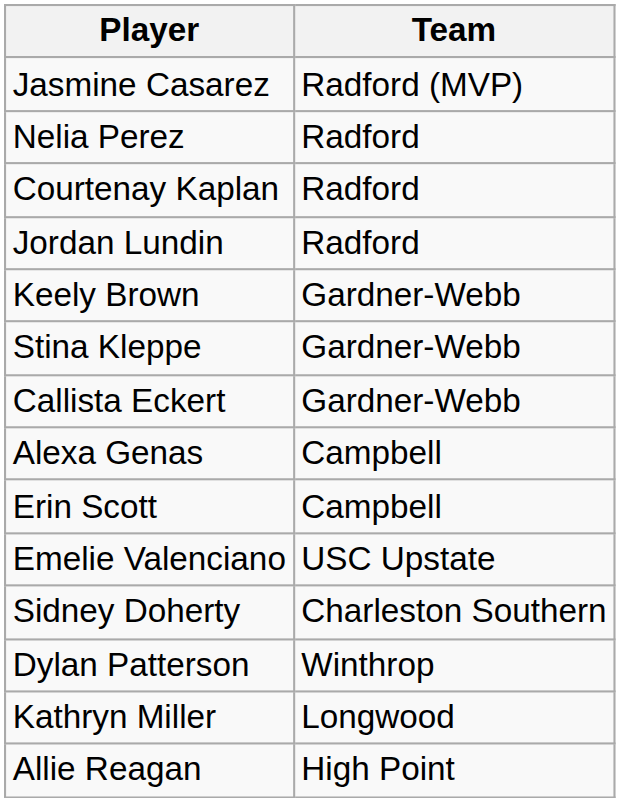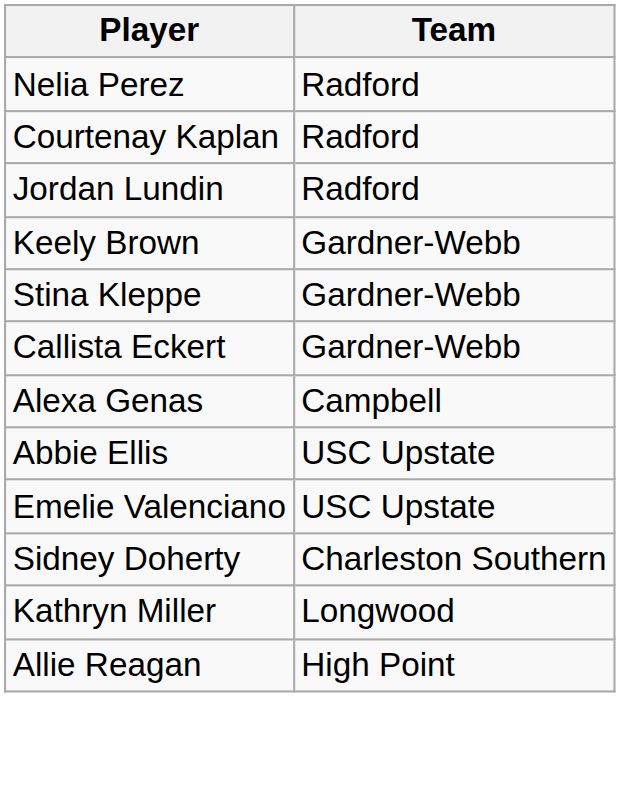- row: Jasmine Casarez | Radford (MVP)
- row: Erin Scott | Campbell
+ row: Abbie Ellis | USC Upstate
- row: Dylan Patterson | Winthrop
